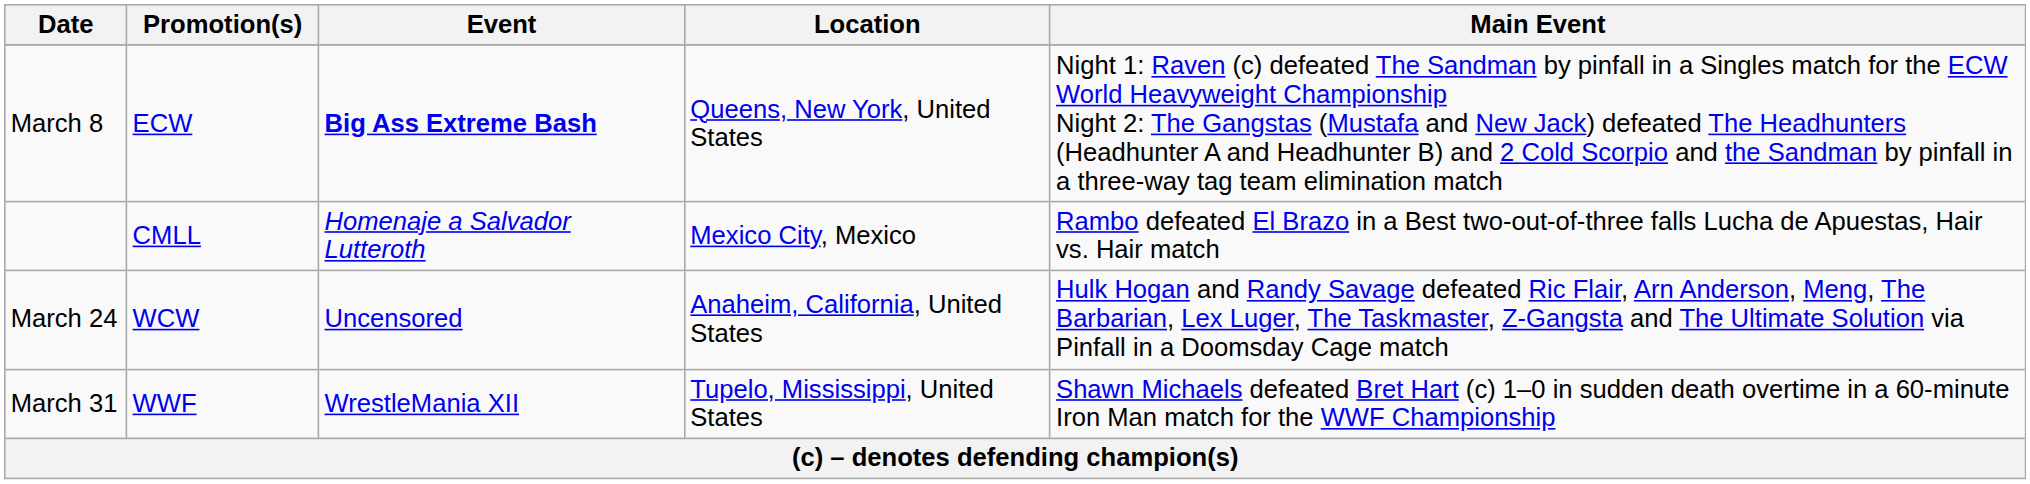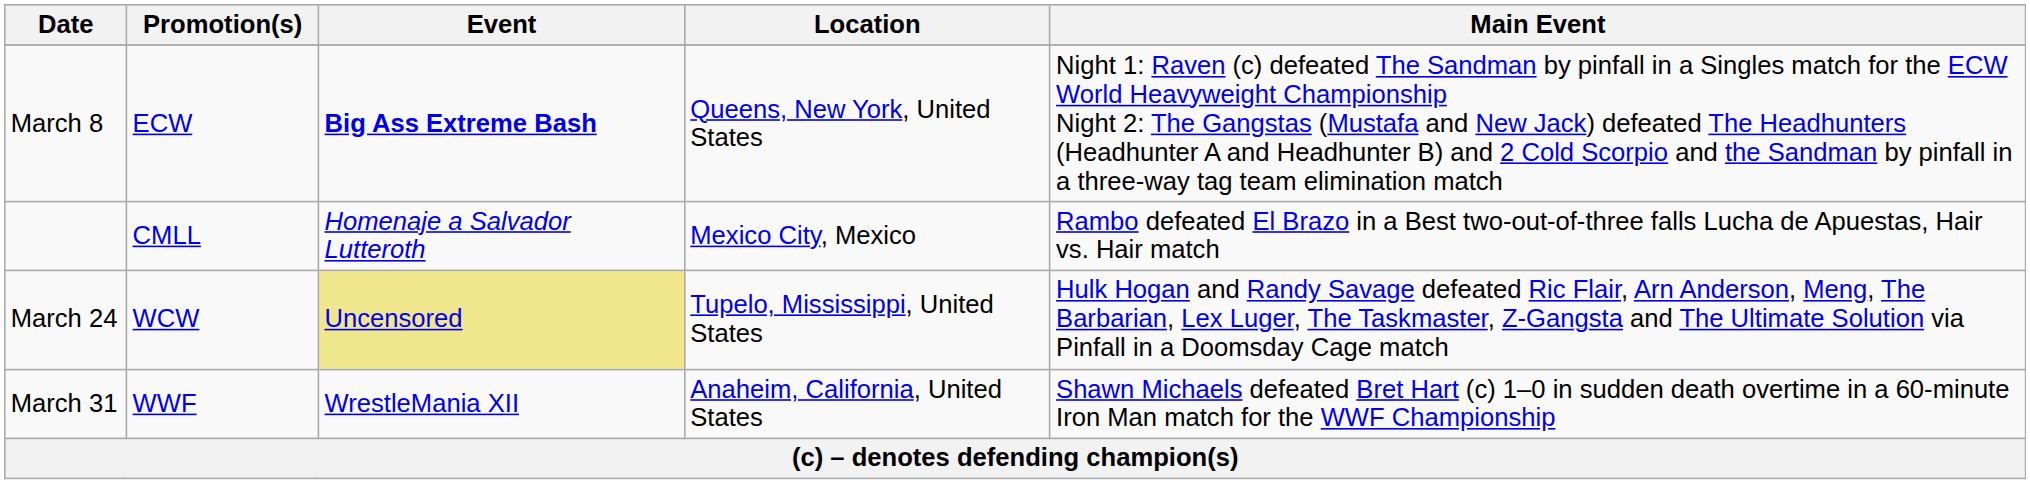March 24 | Event: no background -> khaki background
March 24 | Location: Anaheim, California, United States -> Tupelo, Mississippi, United States
March 31 | Location: Tupelo, Mississippi, United States -> Anaheim, California, United States
